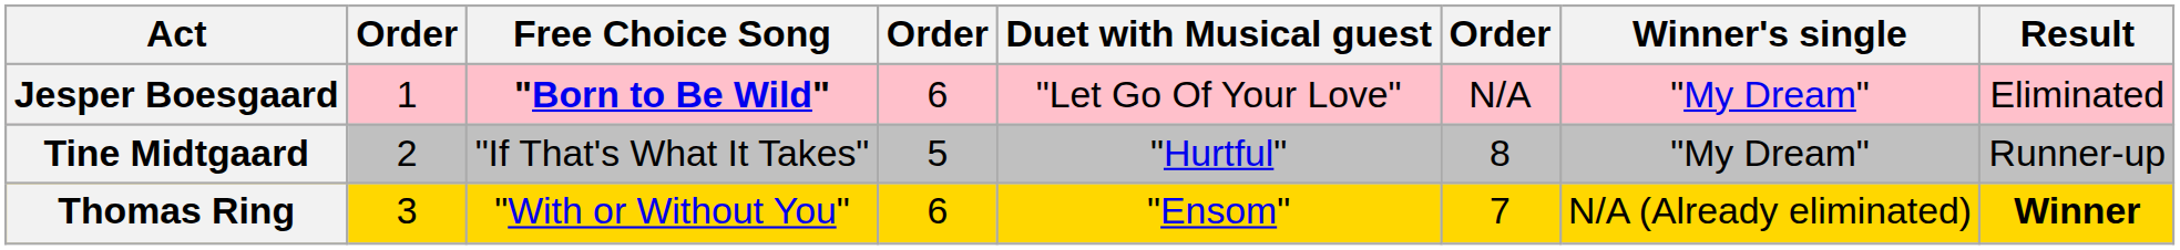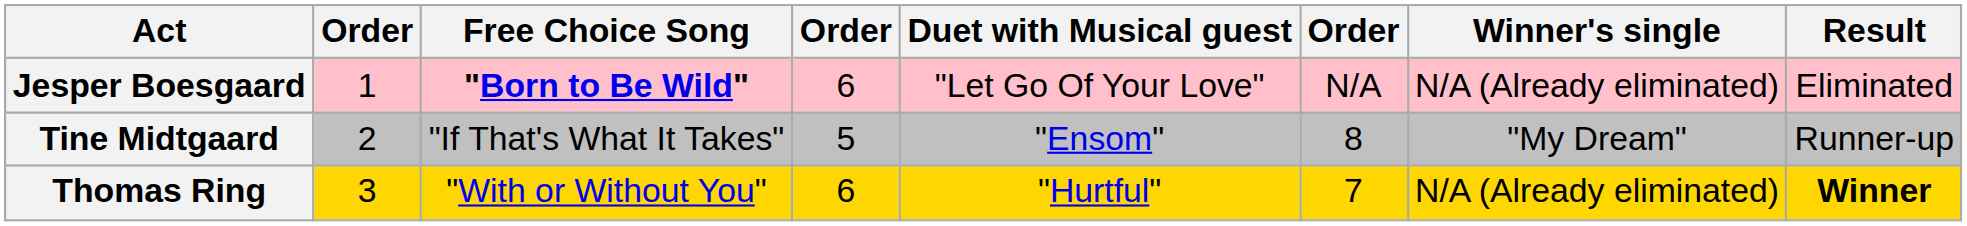Jesper Boesgaard | Winner's single: "My Dream" -> N/A (Already eliminated)
Tine Midtgaard | Duet with Musical guest: "Hurtful" -> "Ensom"
Thomas Ring | Duet with Musical guest: "Ensom" -> "Hurtful"
